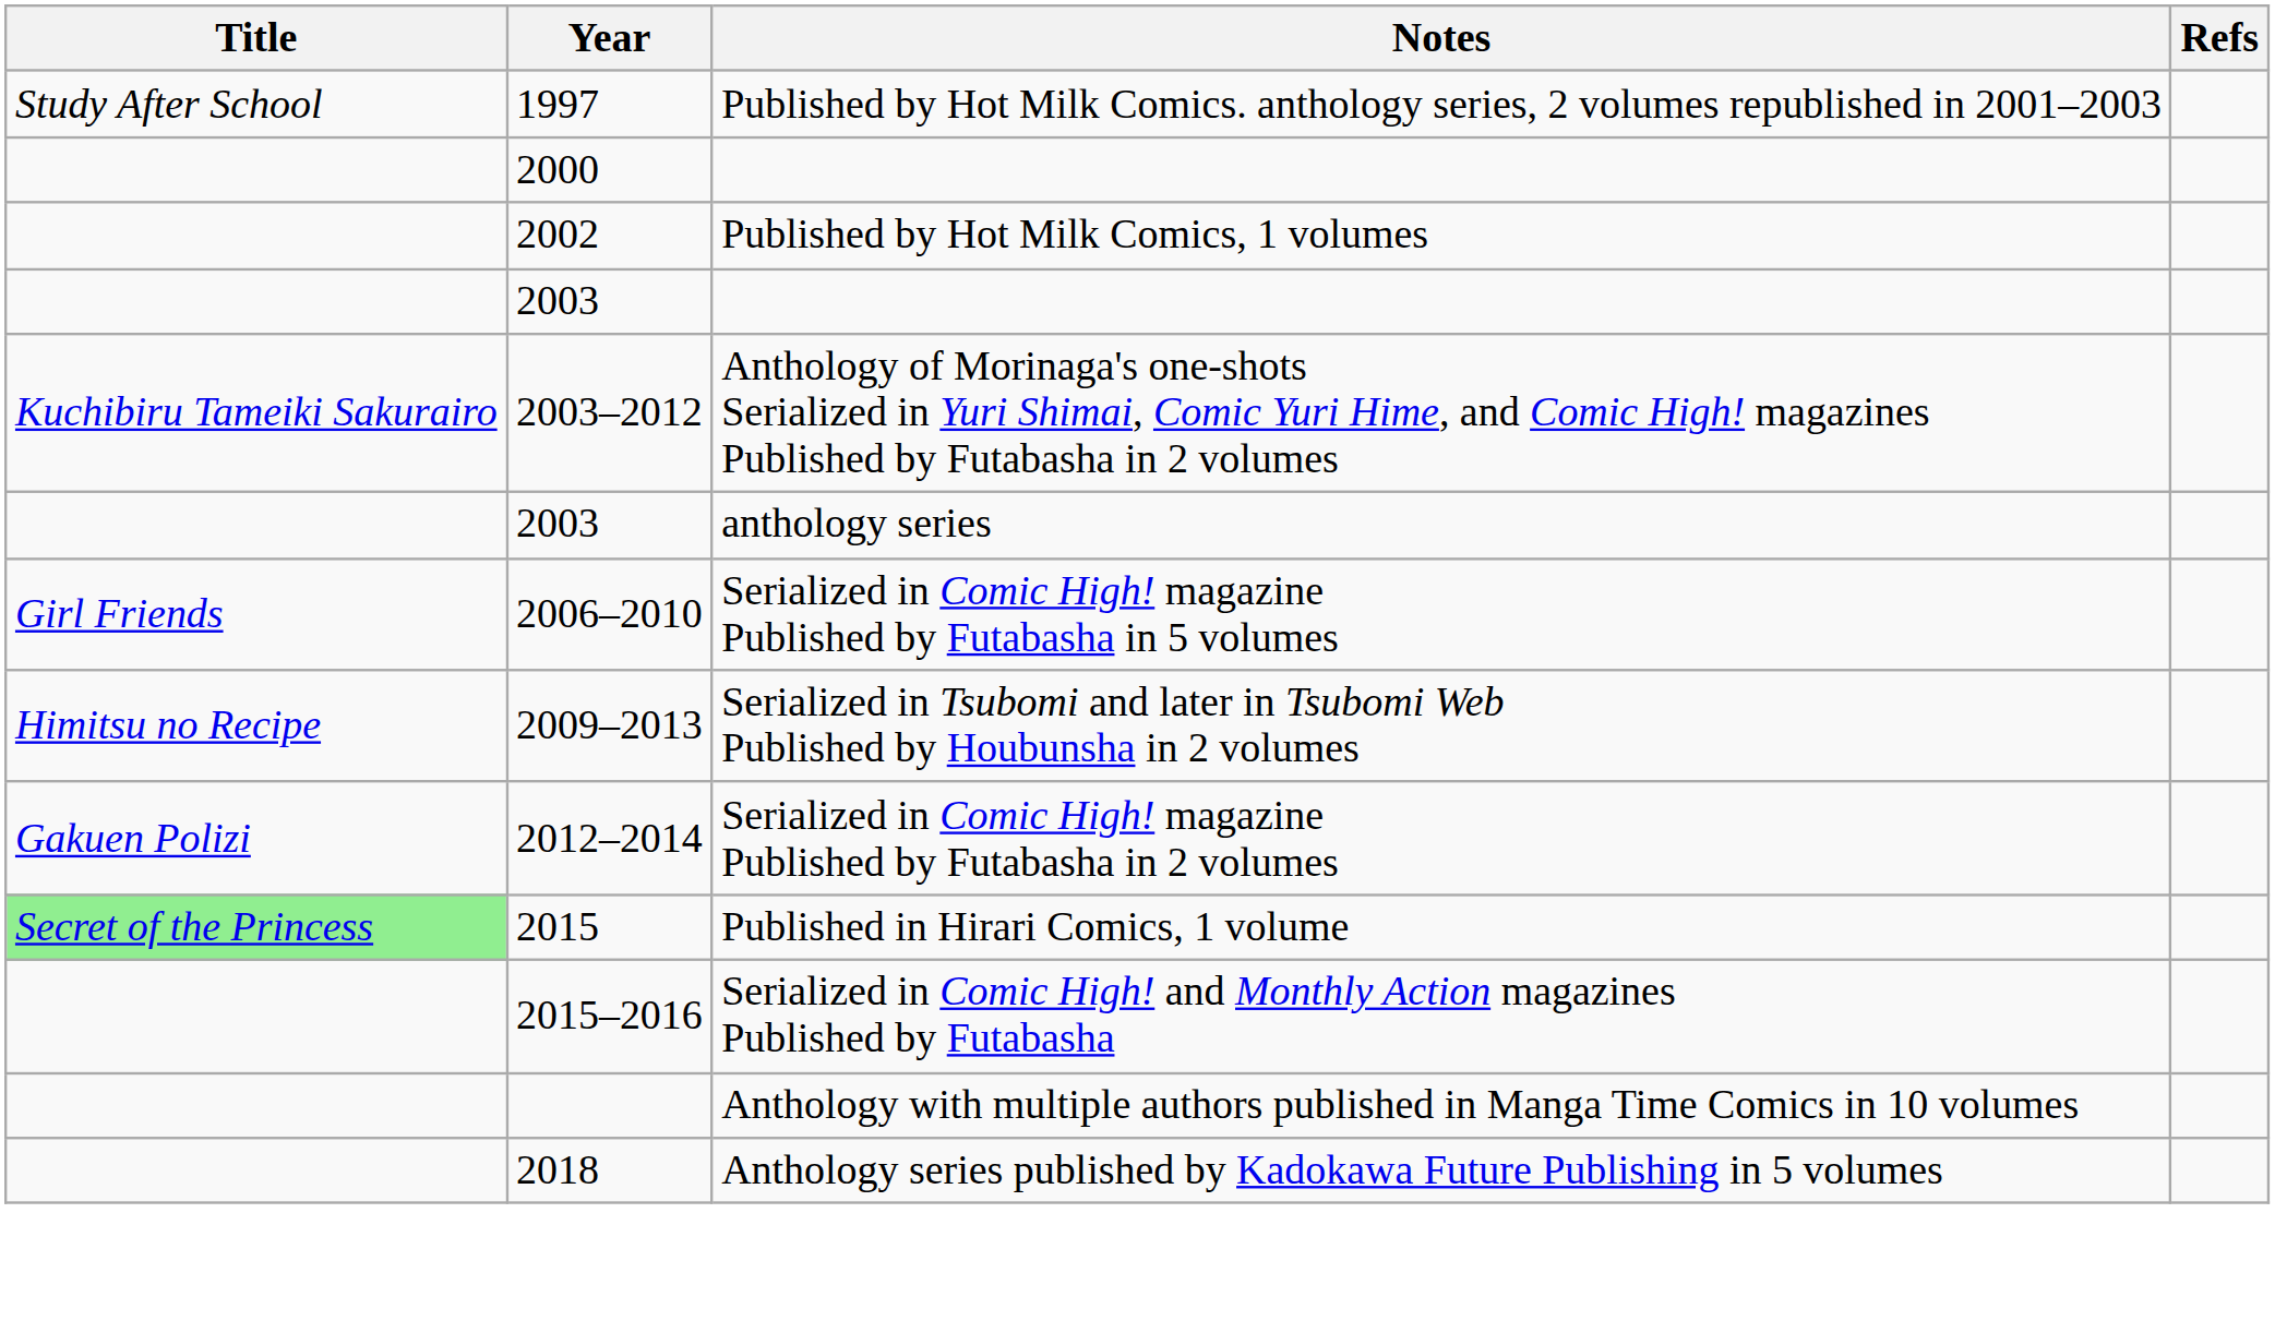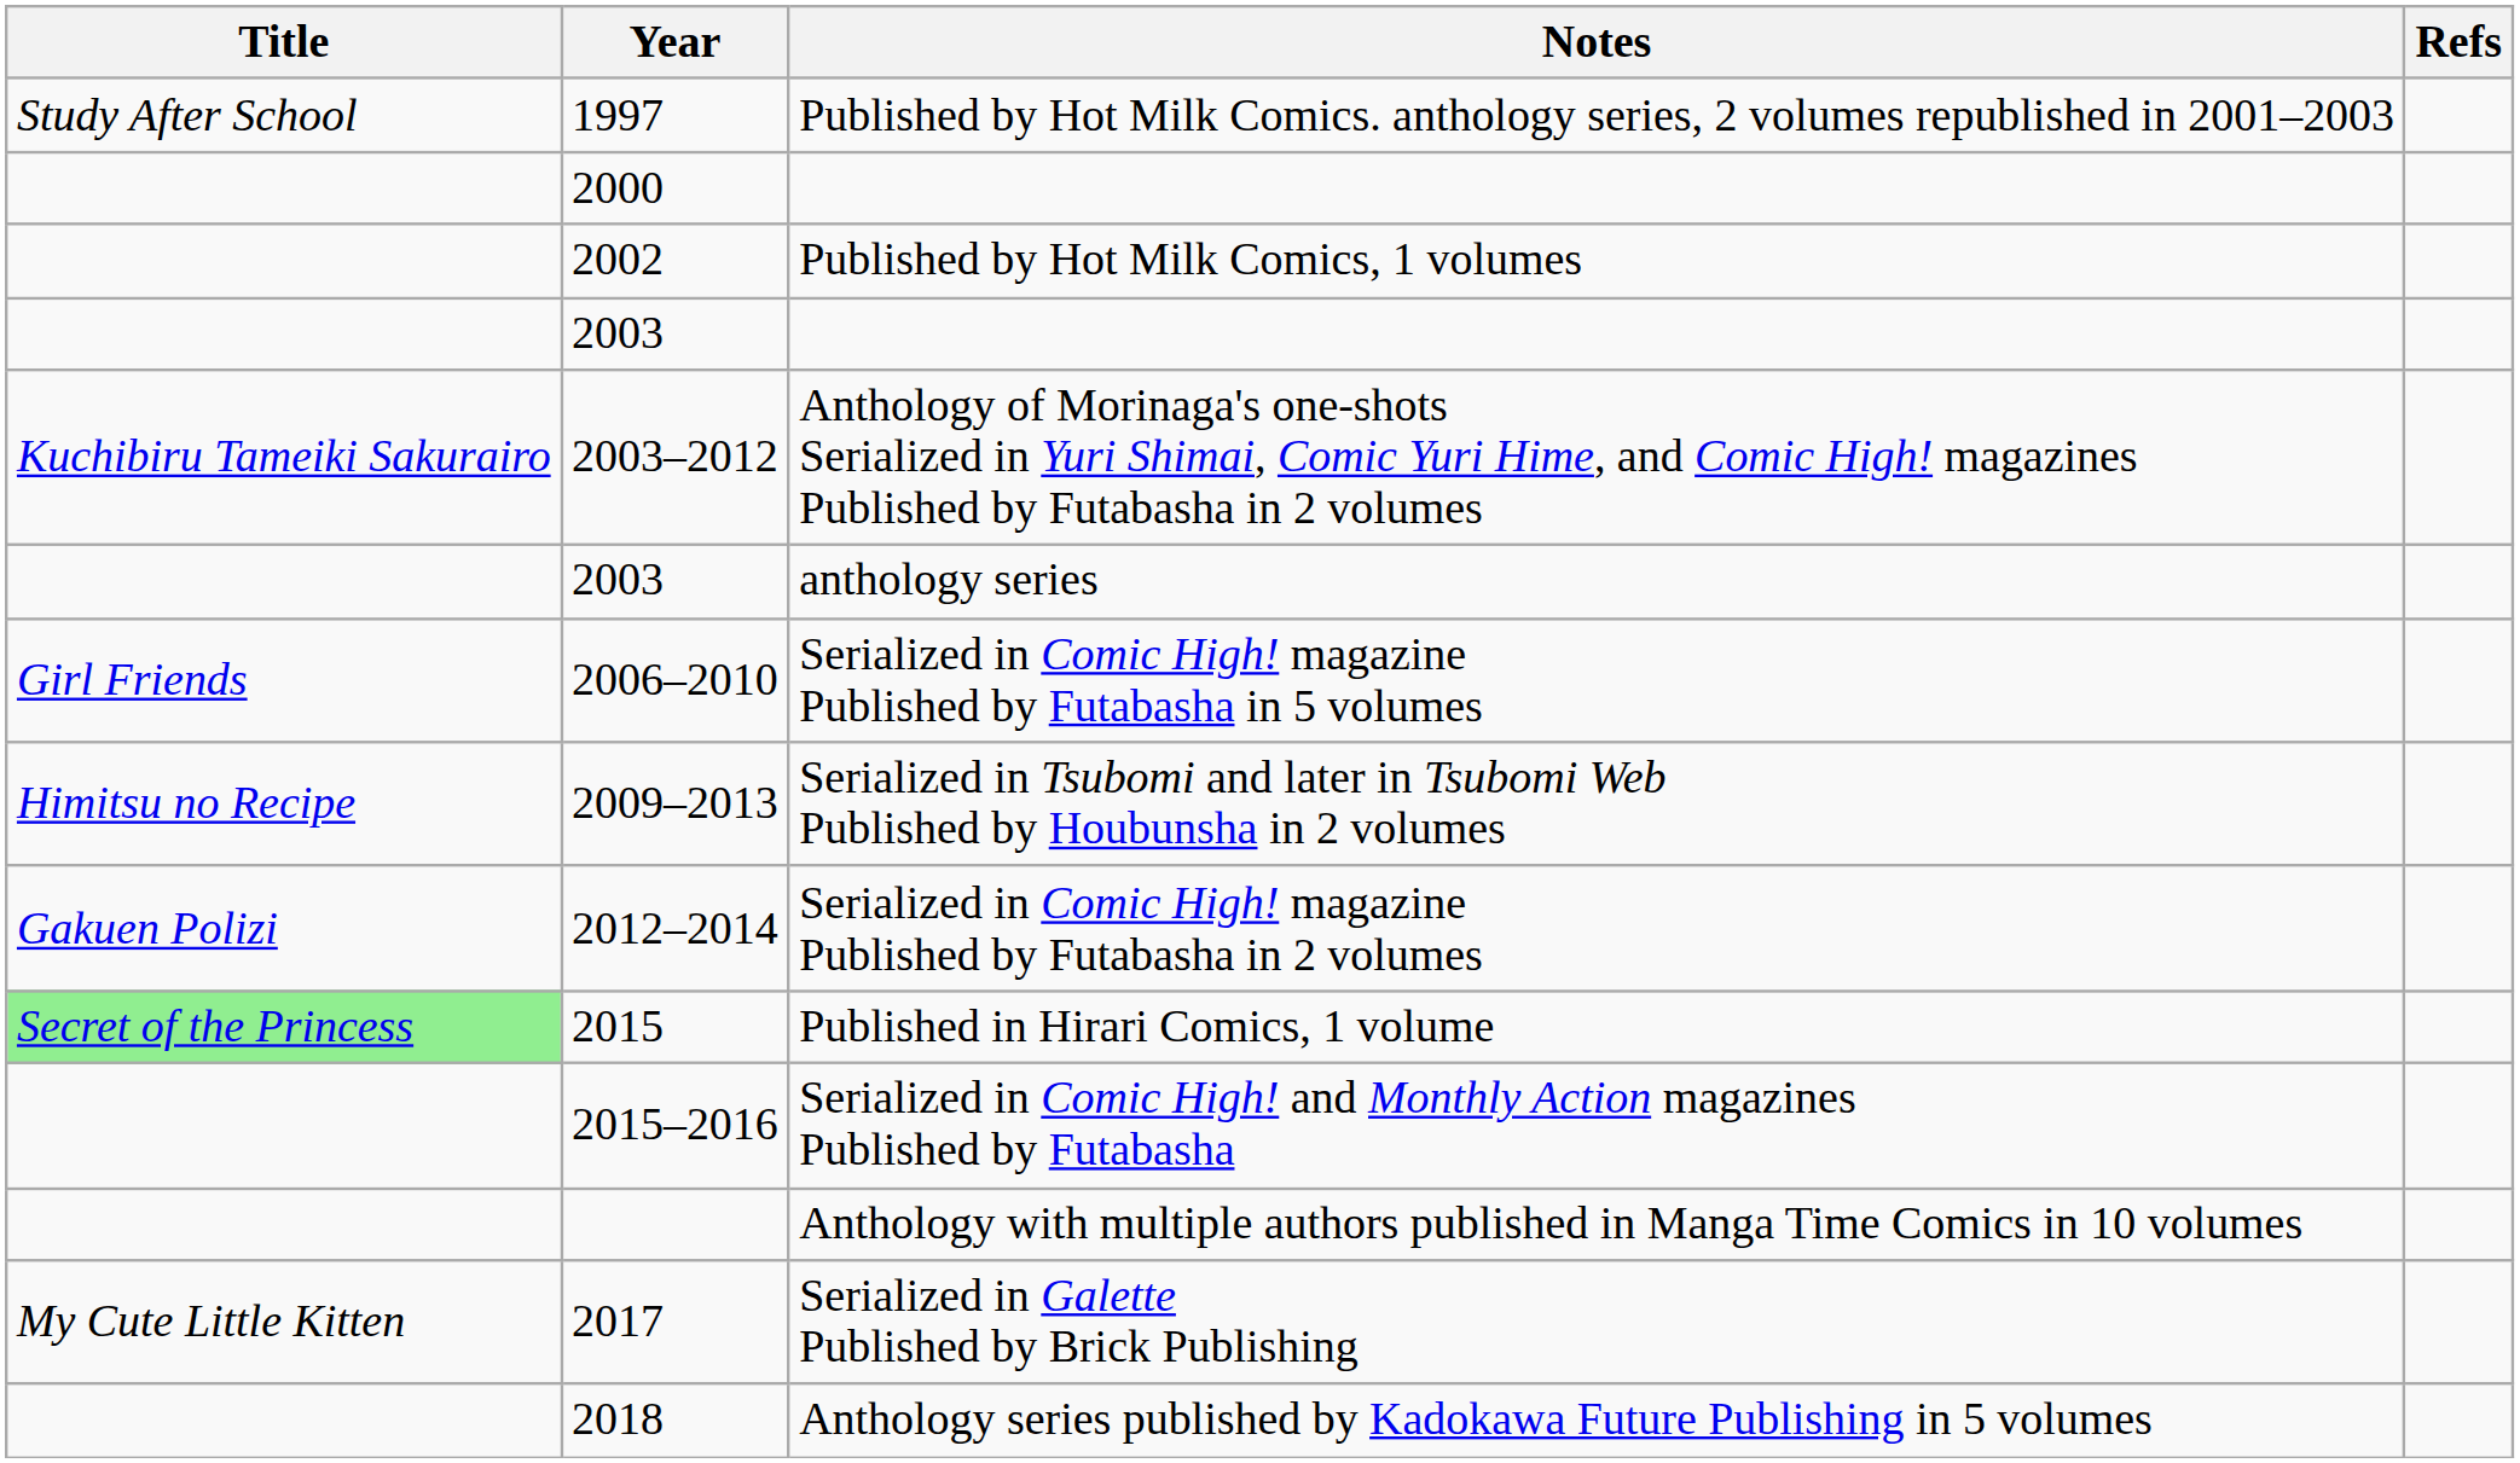+ row: My Cute Little Kitten | 2017 | Serialized in Galette Published by Brick Publishing
